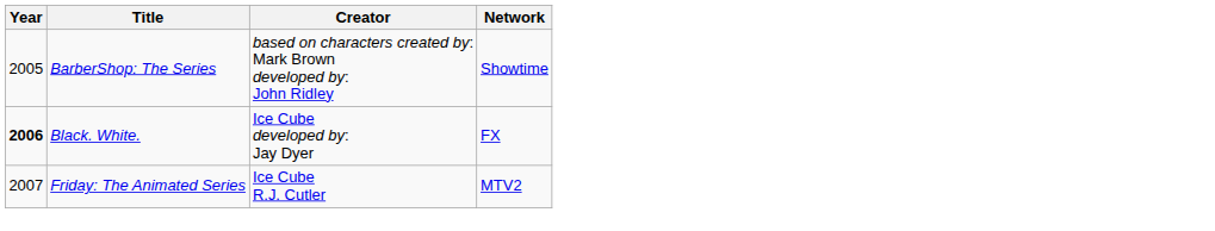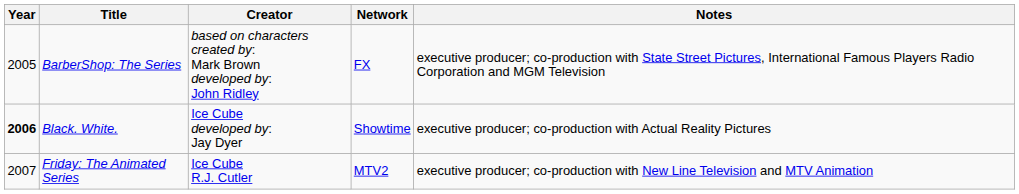+ column: Notes | executive producer; co-production with State Street Pictures, International Famous Players Radio Corporation and MGM Television | executive producer; co-production with Actual Reality Pictures | executive producer; co-production with New Line Television and MTV Animation
BarberShop: The Series | Network: Showtime -> FX
Black. White. | Network: FX -> Showtime
